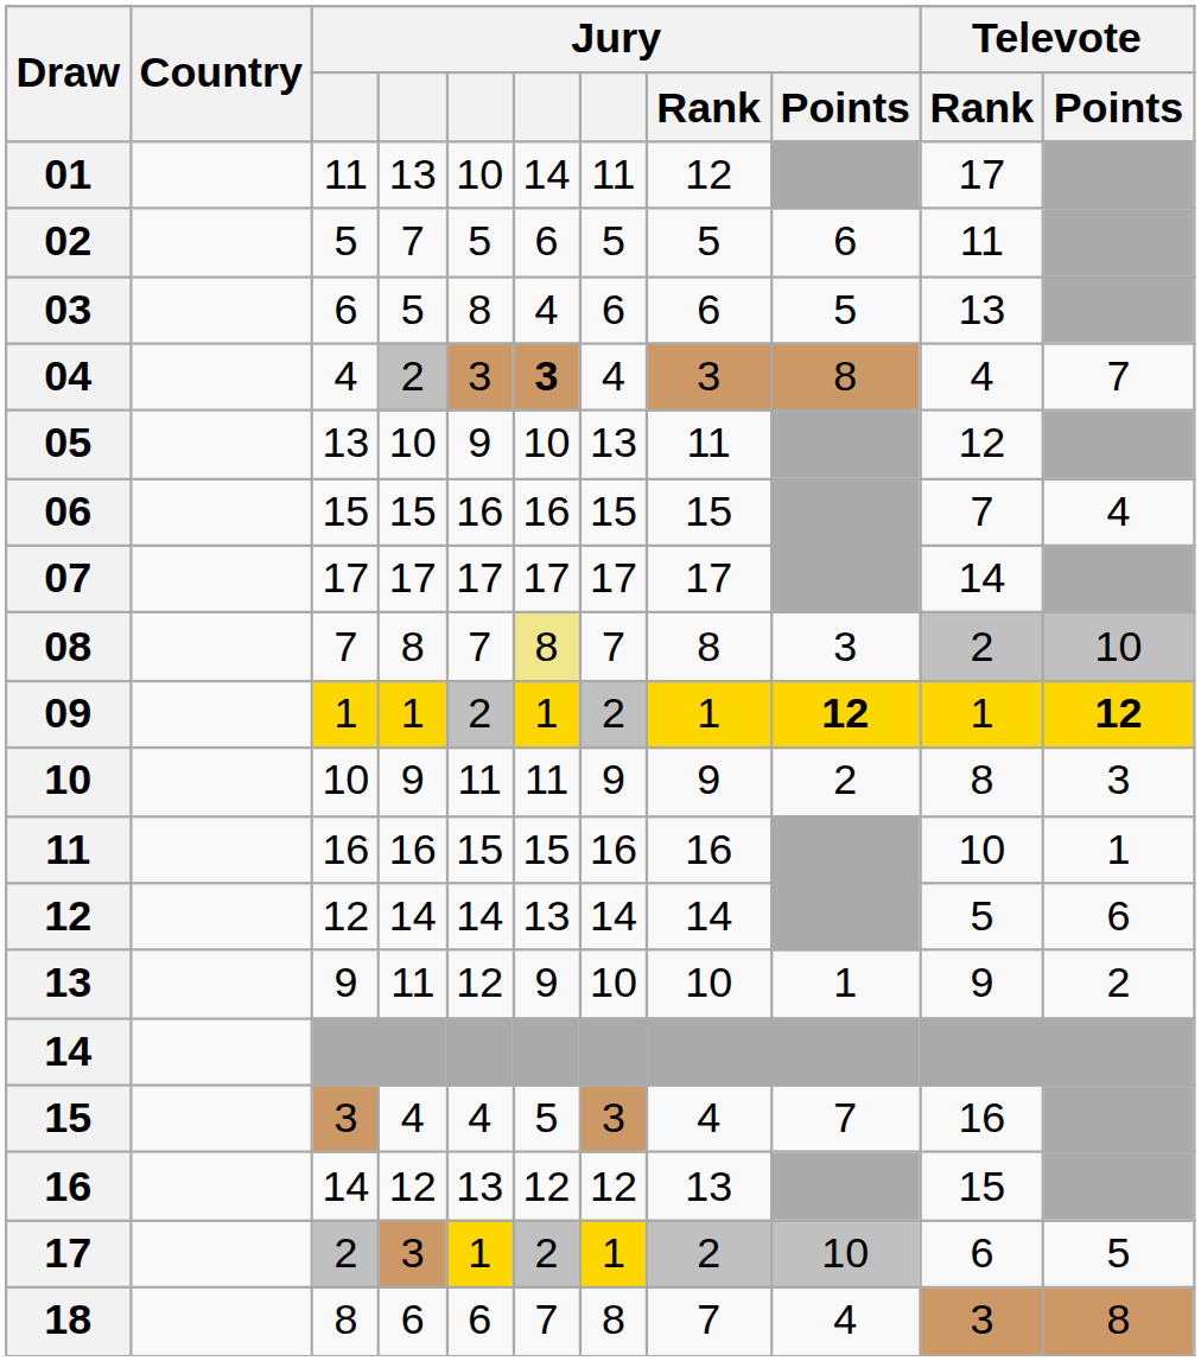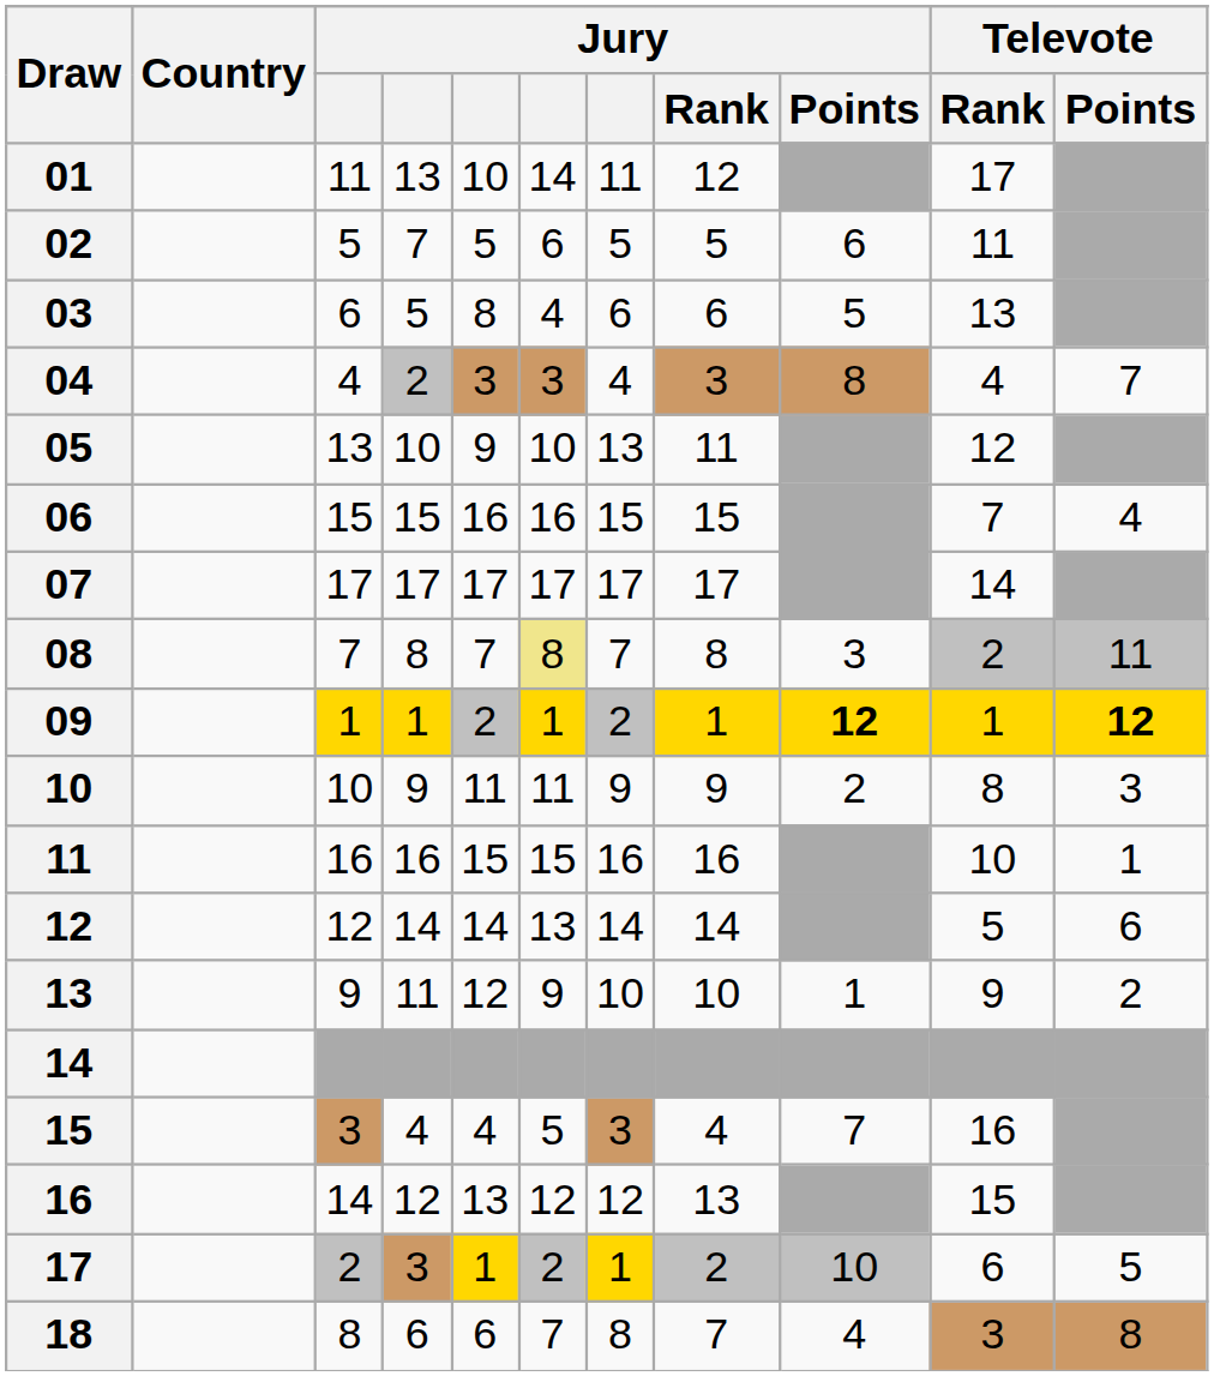04 | column 6: bold -> normal
08 | Televote / Points: 10 -> 11
